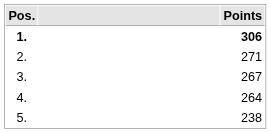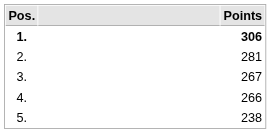2. | Points: 271 -> 281
4. | Points: 264 -> 266
